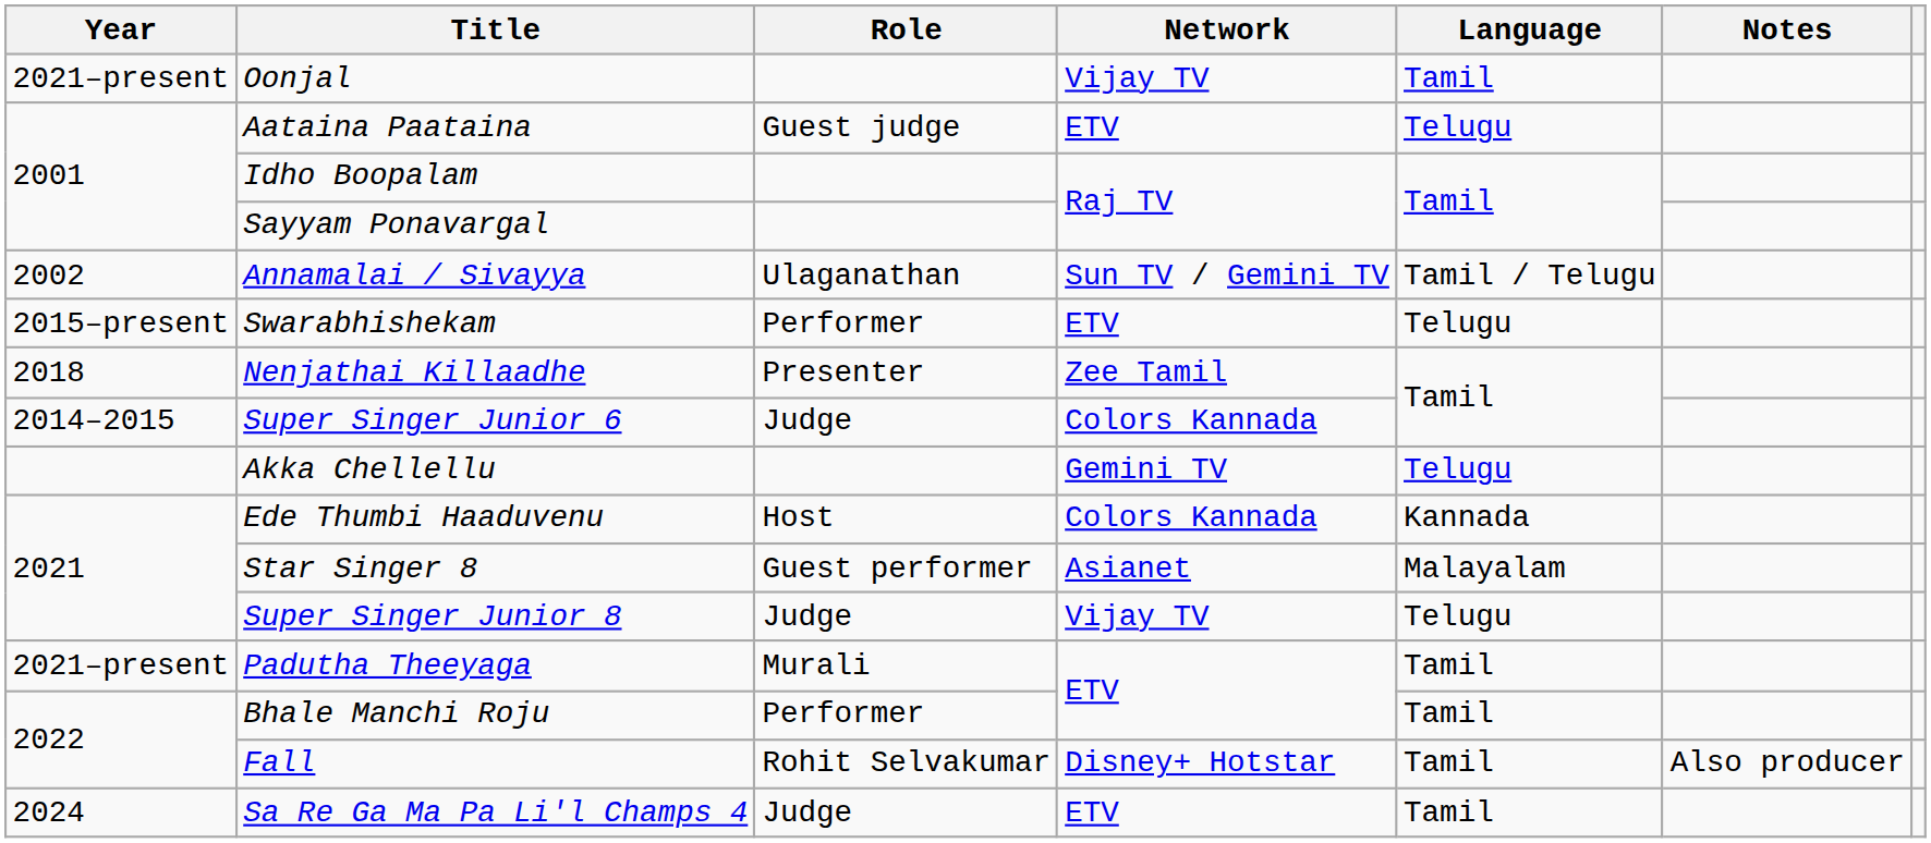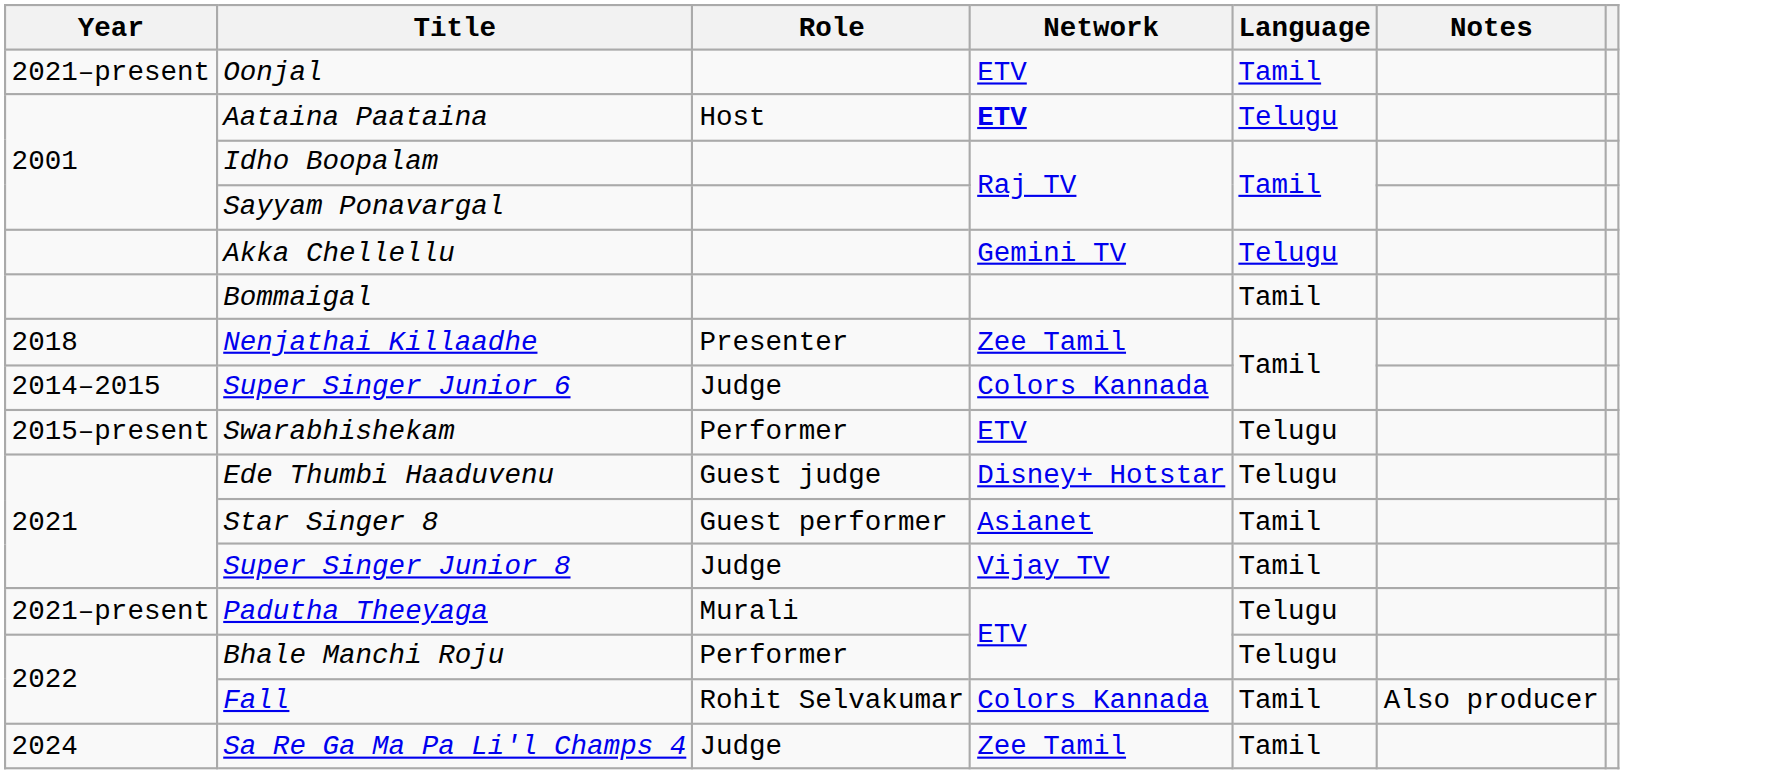Oonjal | Network: Vijay TV -> ETV
Aataina Paataina | Role: Guest judge -> Host
Aataina Paataina | Network: normal -> bold
- row: 2002 | Annamalai / Sivayya | Ulaganathan | Sun TV / Gemini TV | Tamil / Telugu
rows swapped: Akka Chellellu <-> Swarabhishekam
+ row: Bommaigal | Tamil
Ede Thumbi Haaduvenu | Role: Host -> Guest judge
Ede Thumbi Haaduvenu | Network: Colors Kannada -> Disney+ Hotstar
Ede Thumbi Haaduvenu | Language: Kannada -> Telugu
Star Singer 8 | Language: Malayalam -> Tamil
Super Singer Junior 8 | Language: Telugu -> Tamil
Padutha Theeyaga | Language: Tamil -> Telugu
Bhale Manchi Roju | Language: Tamil -> Telugu
Fall | Network: Disney+ Hotstar -> Colors Kannada
Sa Re Ga Ma Pa Li'l Champs 4 | Network: ETV -> Zee Tamil
